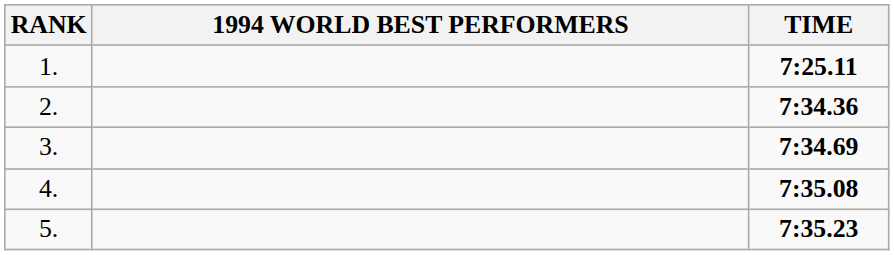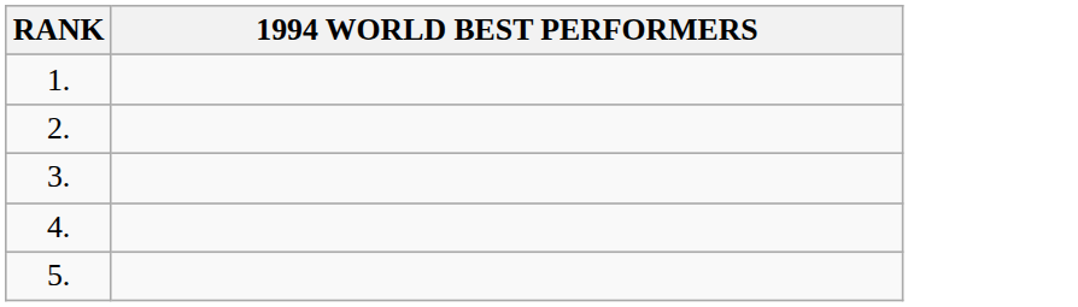- column: TIME | 7:25.11 | 7:34.36 | 7:34.69 | 7:35.08 | 7:35.23
